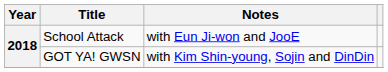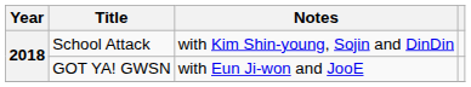School Attack | Notes: with Eun Ji-won and JooE -> with Kim Shin-young, Sojin and DinDin
GOT YA! GWSN | Notes: with Kim Shin-young, Sojin and DinDin -> with Eun Ji-won and JooE
